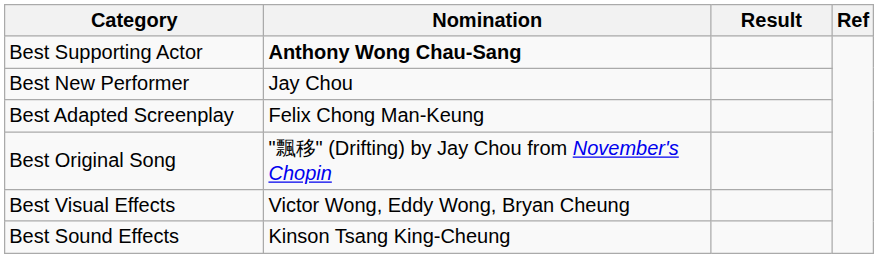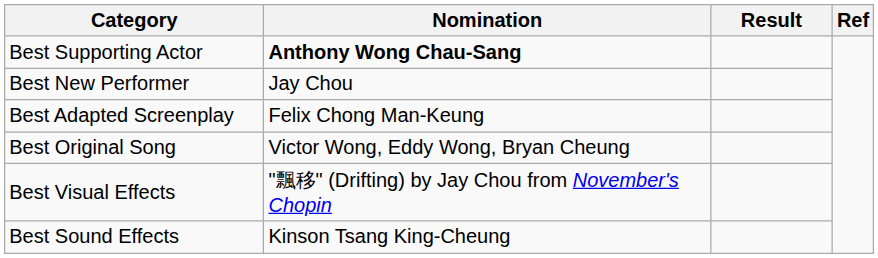Best Original Song | Nomination: "飄移" (Drifting) by Jay Chou from November's Chopin -> Victor Wong, Eddy Wong, Bryan Cheung
Best Visual Effects | Nomination: Victor Wong, Eddy Wong, Bryan Cheung -> "飄移" (Drifting) by Jay Chou from November's Chopin
